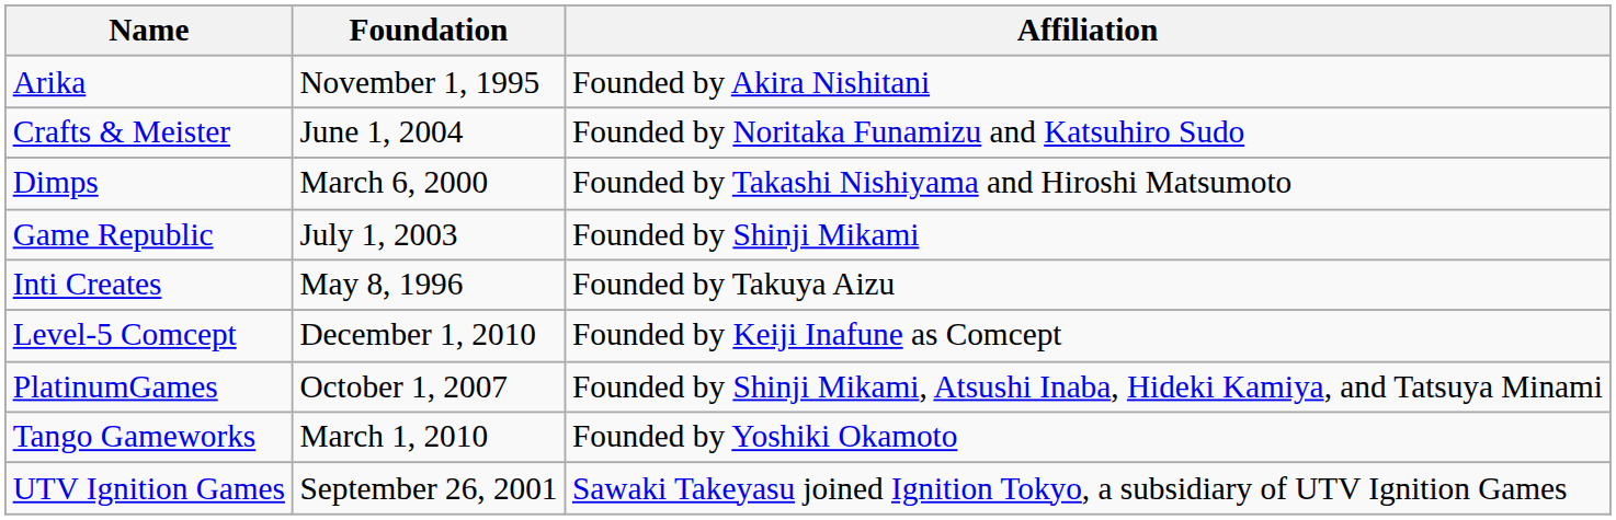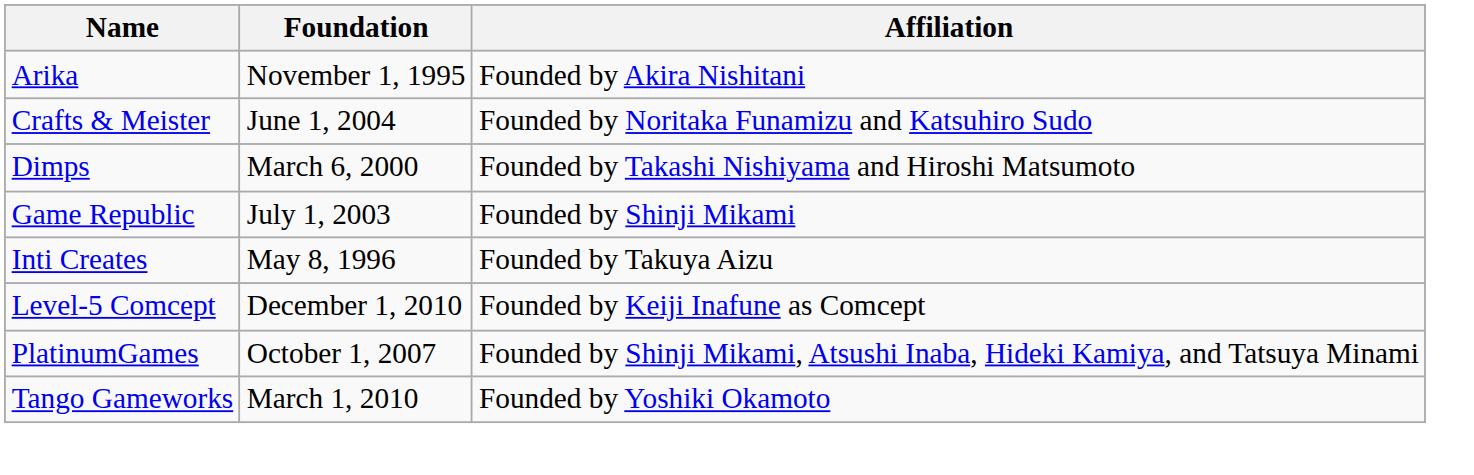- row: UTV Ignition Games | September 26, 2001 | Sawaki Takeyasu joined Ignition Tokyo, a subsidiary of UTV Ignition Games
